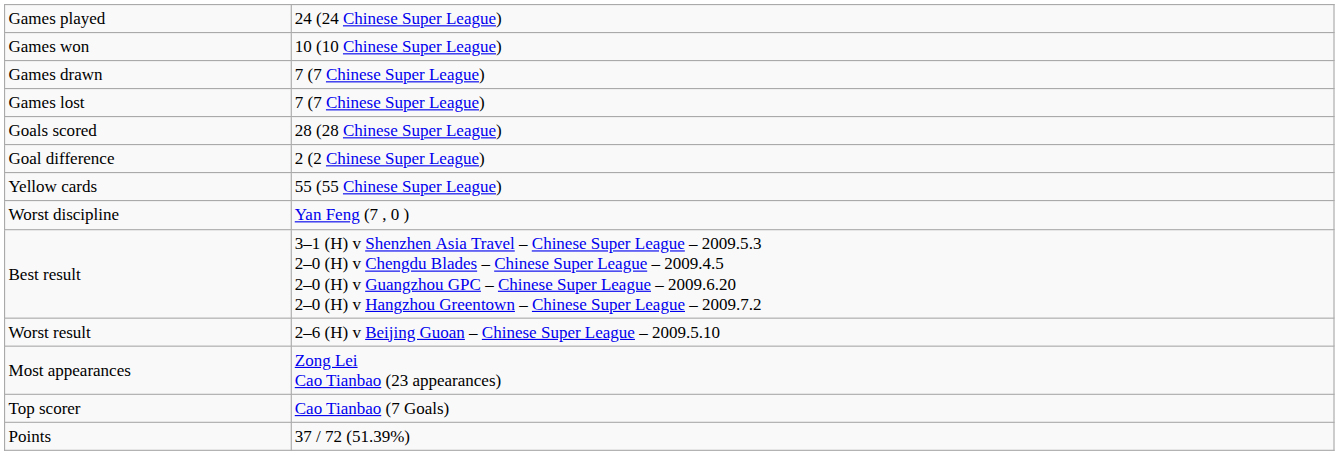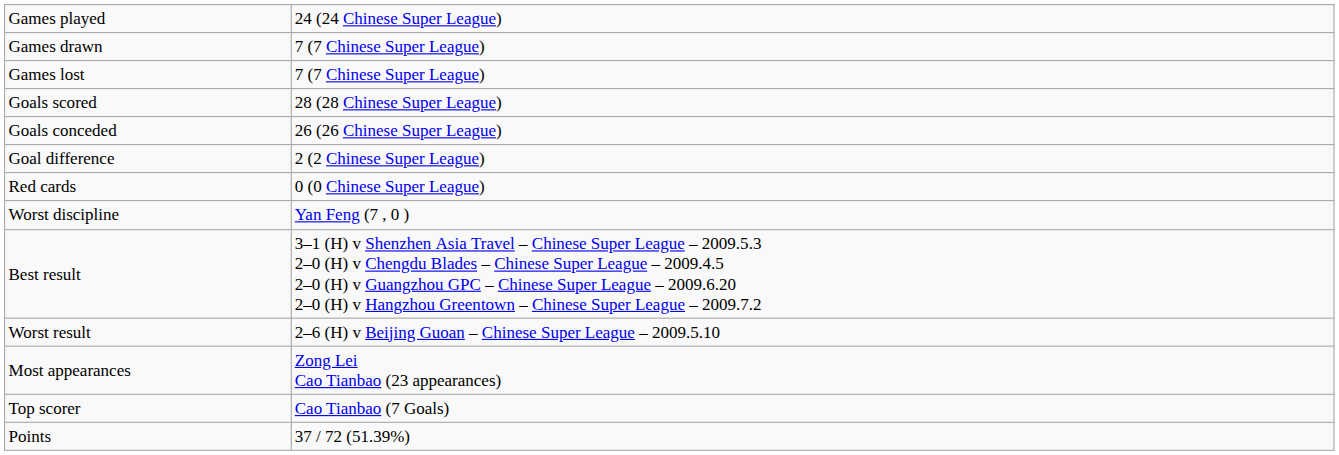- row: Games won | 10 (10 Chinese Super League)
+ row: Goals conceded | 26 (26 Chinese Super League)
- row: Yellow cards | 55 (55 Chinese Super League)
+ row: Red cards | 0 (0 Chinese Super League)
